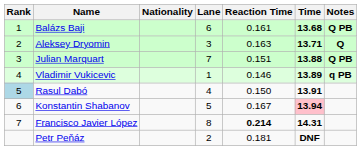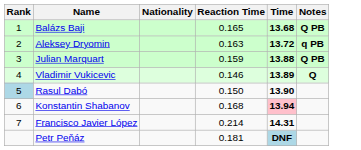- column: Lane | 6 | 3 | 7 | 1 | 4 | 5 | 8 | 2
Balázs Baji | Reaction Time: 0.161 -> 0.165
Aleksey Dryomin | Time: 13.71 -> 13.72
Aleksey Dryomin | Notes: Q -> q PB
Julian Marquart | Reaction Time: 0.151 -> 0.159
Vladimir Vukicevic | Notes: q PB -> Q
Rasul Dabó | Time: 13.91 -> 13.90
Konstantin Shabanov | Reaction Time: 0.167 -> 0.168
Francisco Javier López | Reaction Time: bold -> normal
Petr Peňáz | Time: no background -> lightblue background
